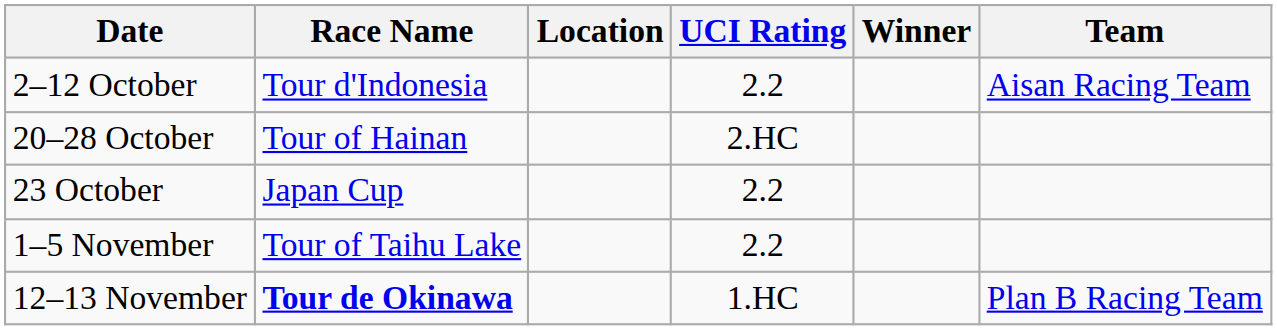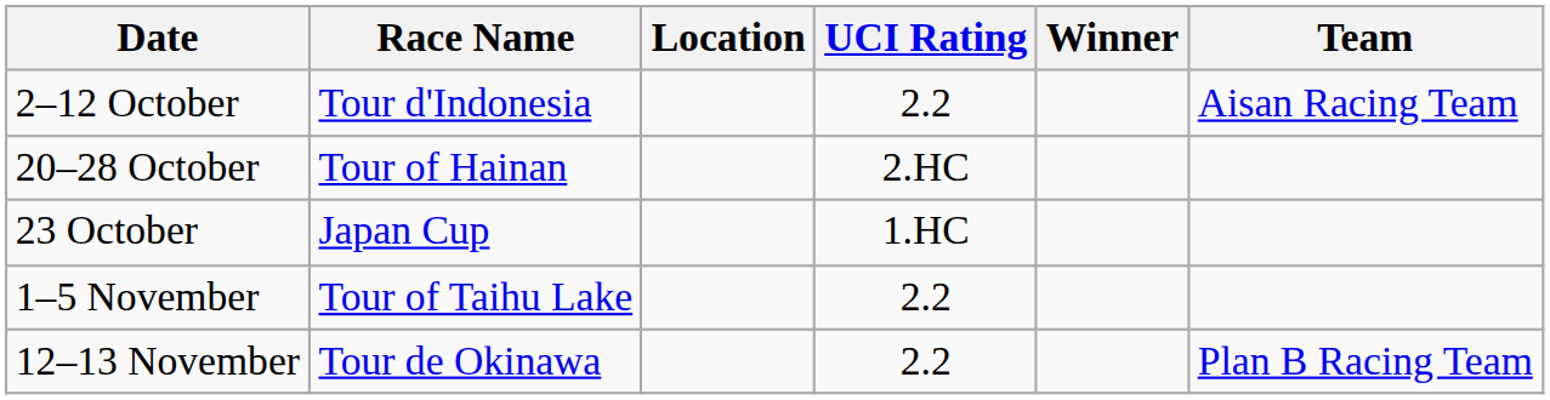23 October | UCI Rating: 2.2 -> 1.HC
12–13 November | Race Name: bold -> normal
12–13 November | UCI Rating: 1.HC -> 2.2
